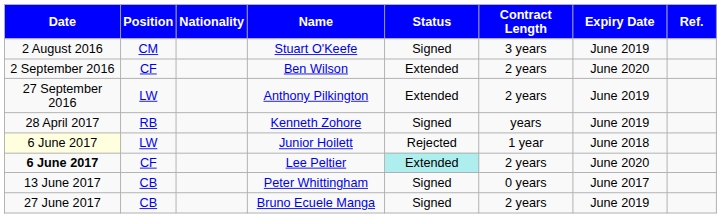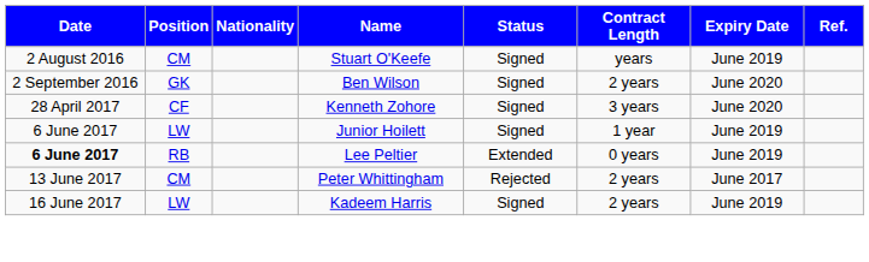Stuart O'Keefe | Contract Length: 3 years -> years
Ben Wilson | Position: CF -> GK
Ben Wilson | Status: Extended -> Signed
- row: 27 September 2016 | LW | Anthony Pilkington | Extended | 2 years | June 2019
Kenneth Zohore | Position: RB -> CF
Kenneth Zohore | Contract Length: years -> 3 years
Kenneth Zohore | Expiry Date: June 2019 -> June 2020
Junior Hoilett | Date: lightyellow background -> no background
Junior Hoilett | Status: Rejected -> Signed
Junior Hoilett | Expiry Date: June 2018 -> June 2019
Lee Peltier | Position: CF -> RB
Lee Peltier | Status: paleturquoise background -> no background
Lee Peltier | Contract Length: 2 years -> 0 years
Lee Peltier | Expiry Date: June 2020 -> June 2019
Peter Whittingham | Position: CB -> CM
Peter Whittingham | Status: Signed -> Rejected
Peter Whittingham | Contract Length: 0 years -> 2 years
+ row: 16 June 2017 | LW | Kadeem Harris | Signed | 2 years | June 2019
- row: 27 June 2017 | CB | Bruno Ecuele Manga | Signed | 2 years | June 2019
